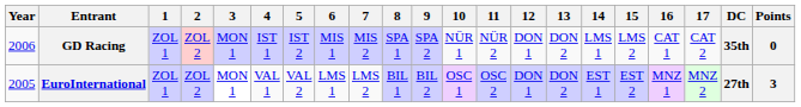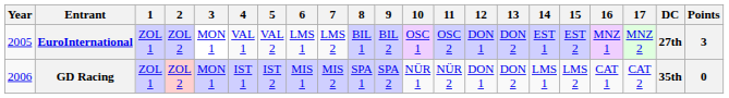rows swapped: EuroInternational <-> GD Racing
